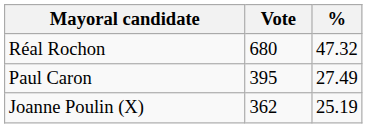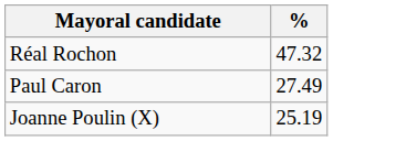- column: Vote | 680 | 395 | 362
